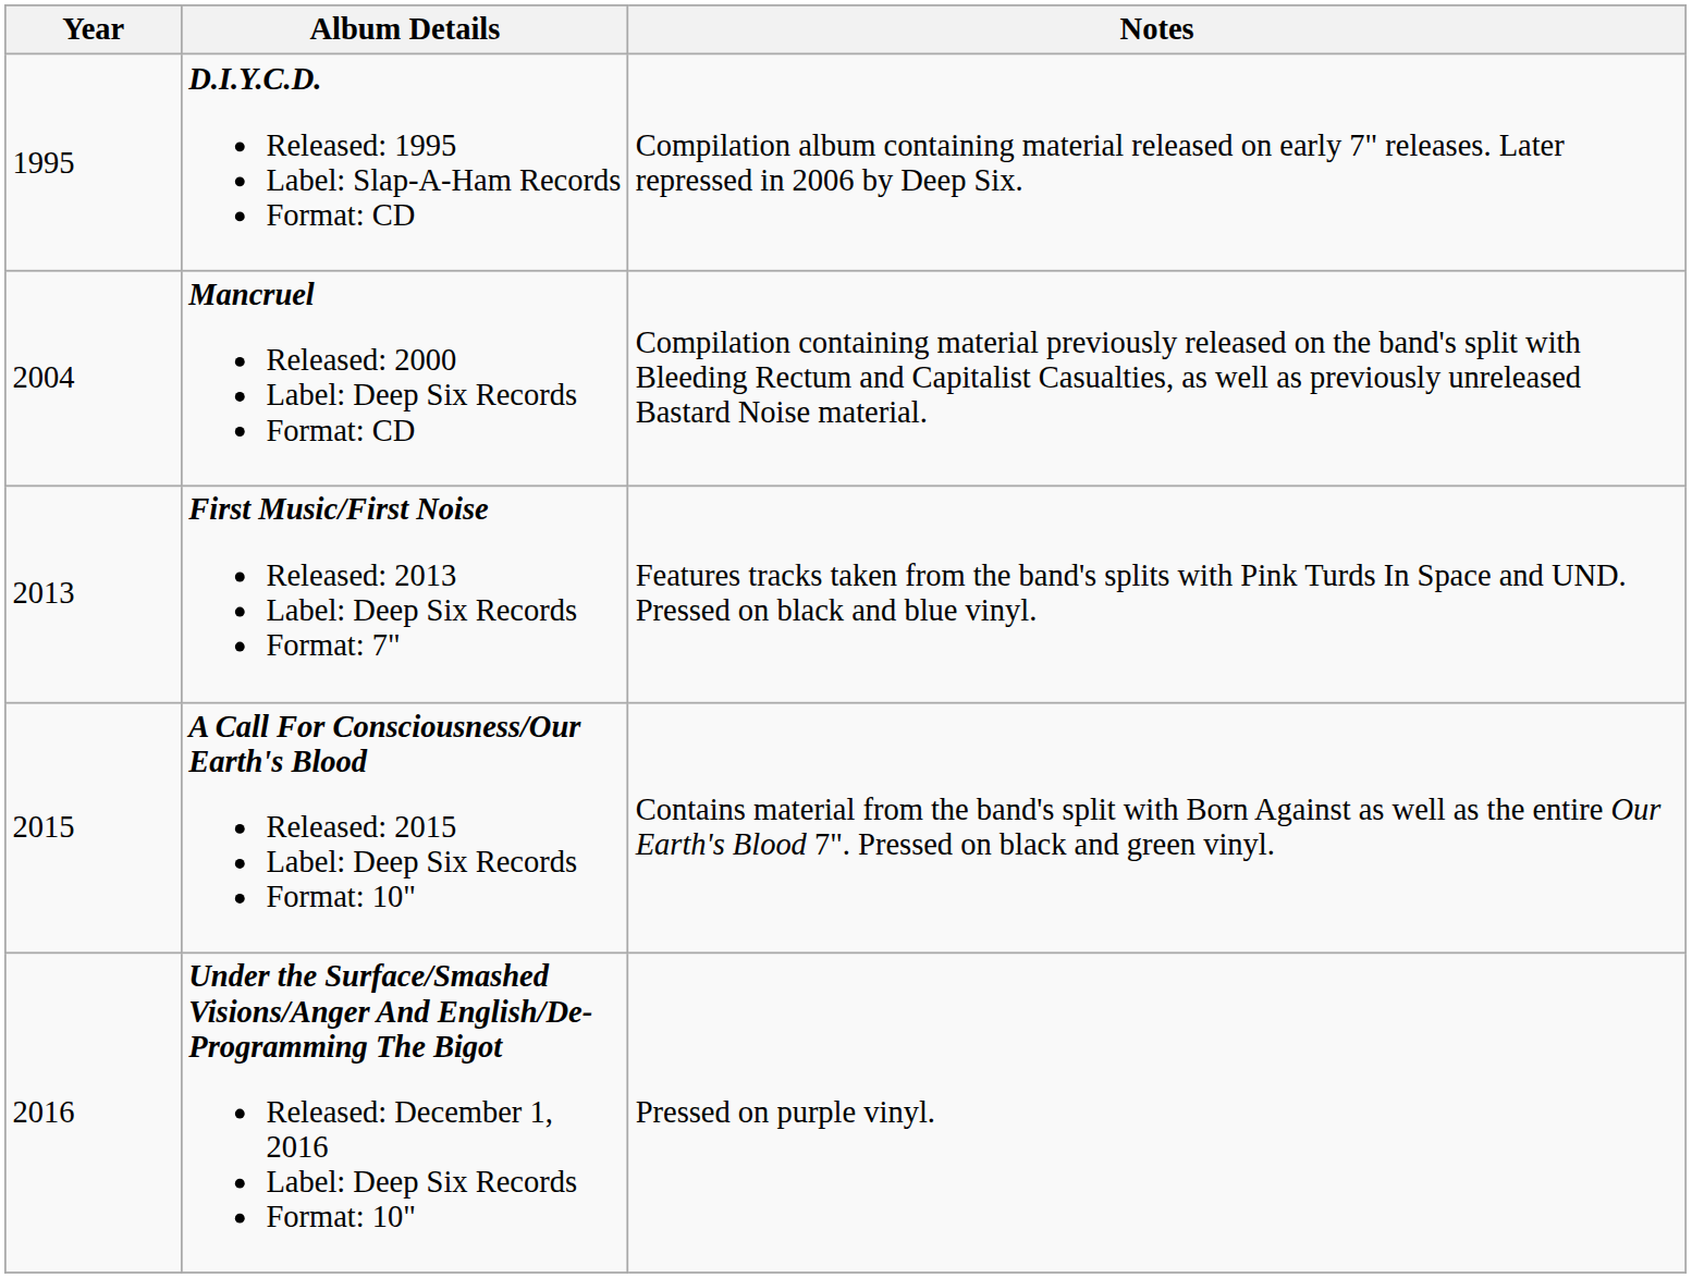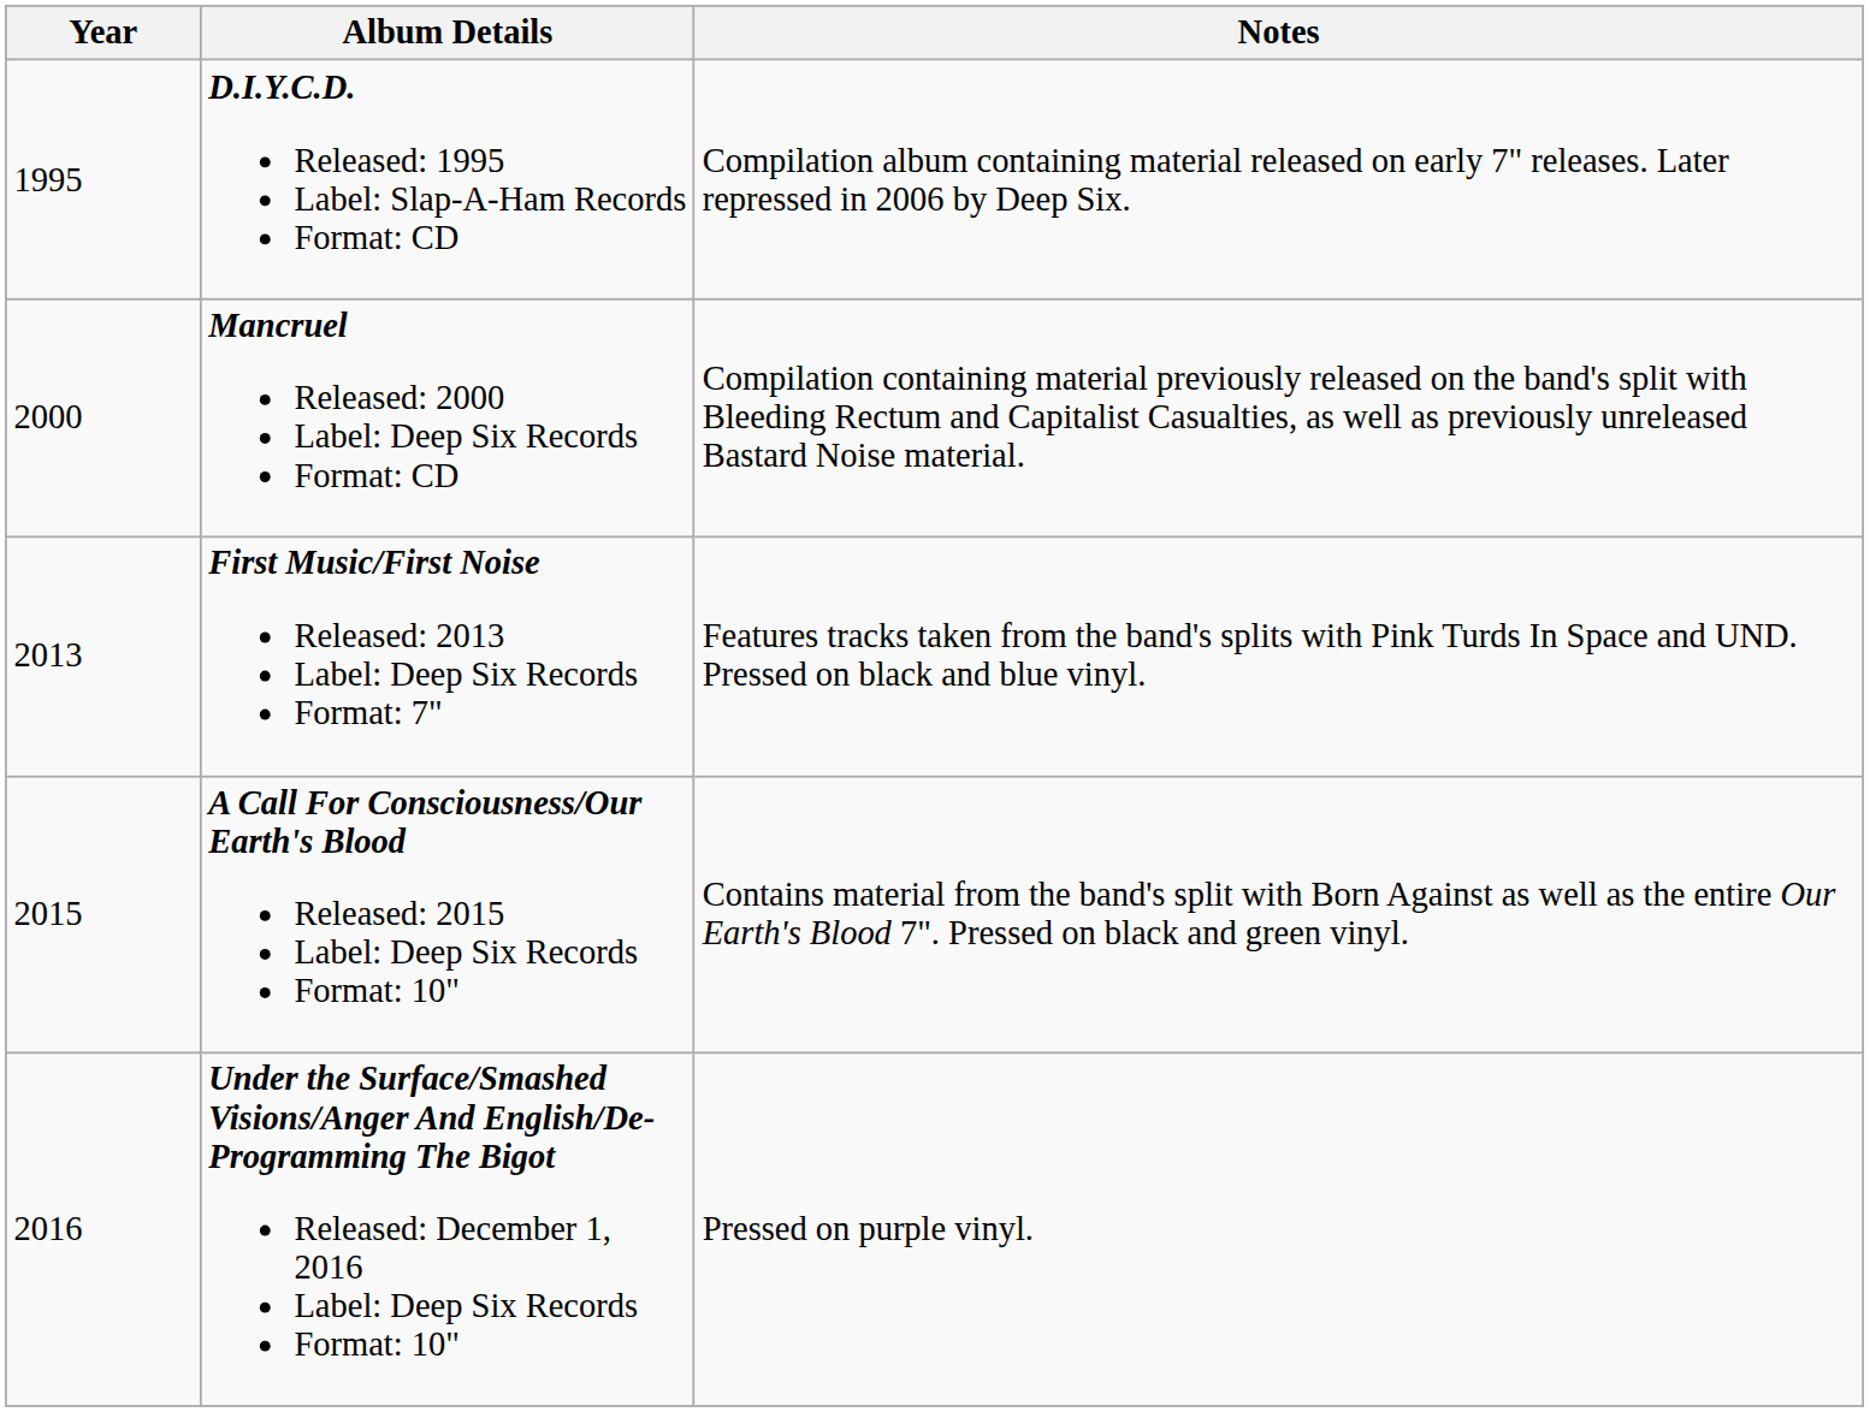Mancruel Released: 2000 Label: Deep Six Records Format: CD | Year: 2004 -> 2000
